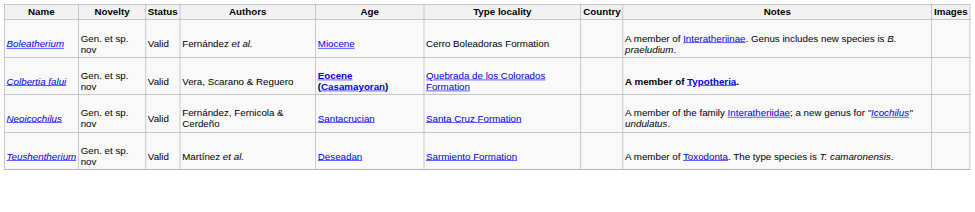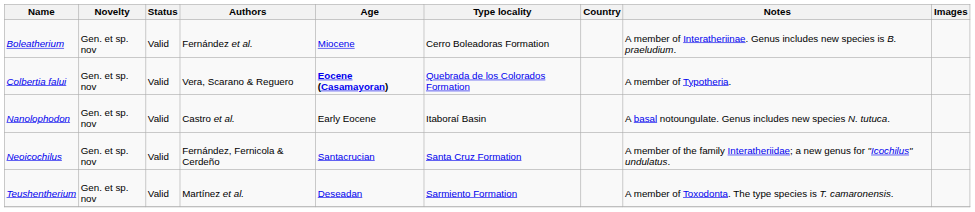Colbertia falui | Notes: bold -> normal
+ row: Nanolophodon | Gen. et sp. nov | Valid | Castro et al. | Early Eocene | Itaboraí Basin | A basal notoungulate. Genus includes new species N. tutuca.
